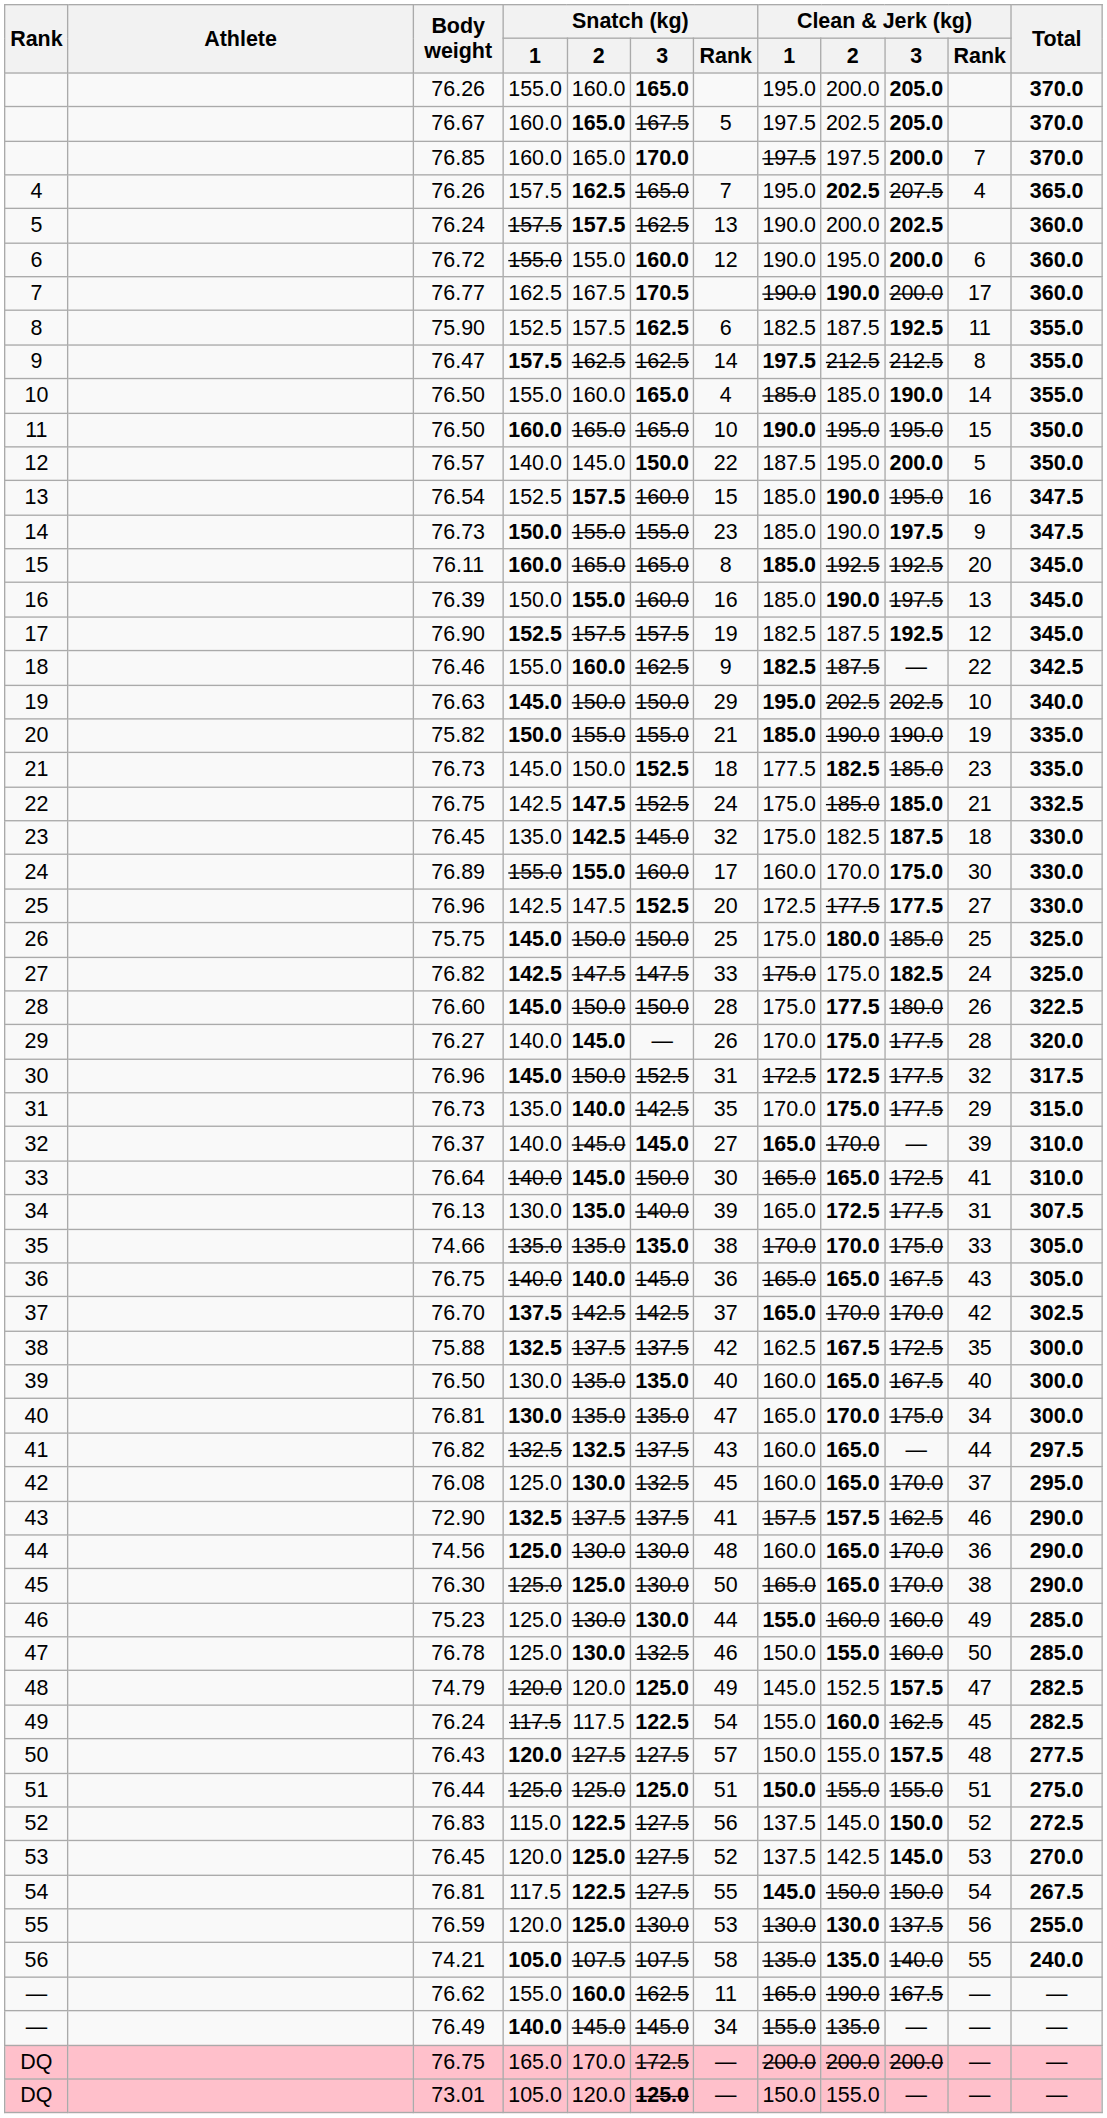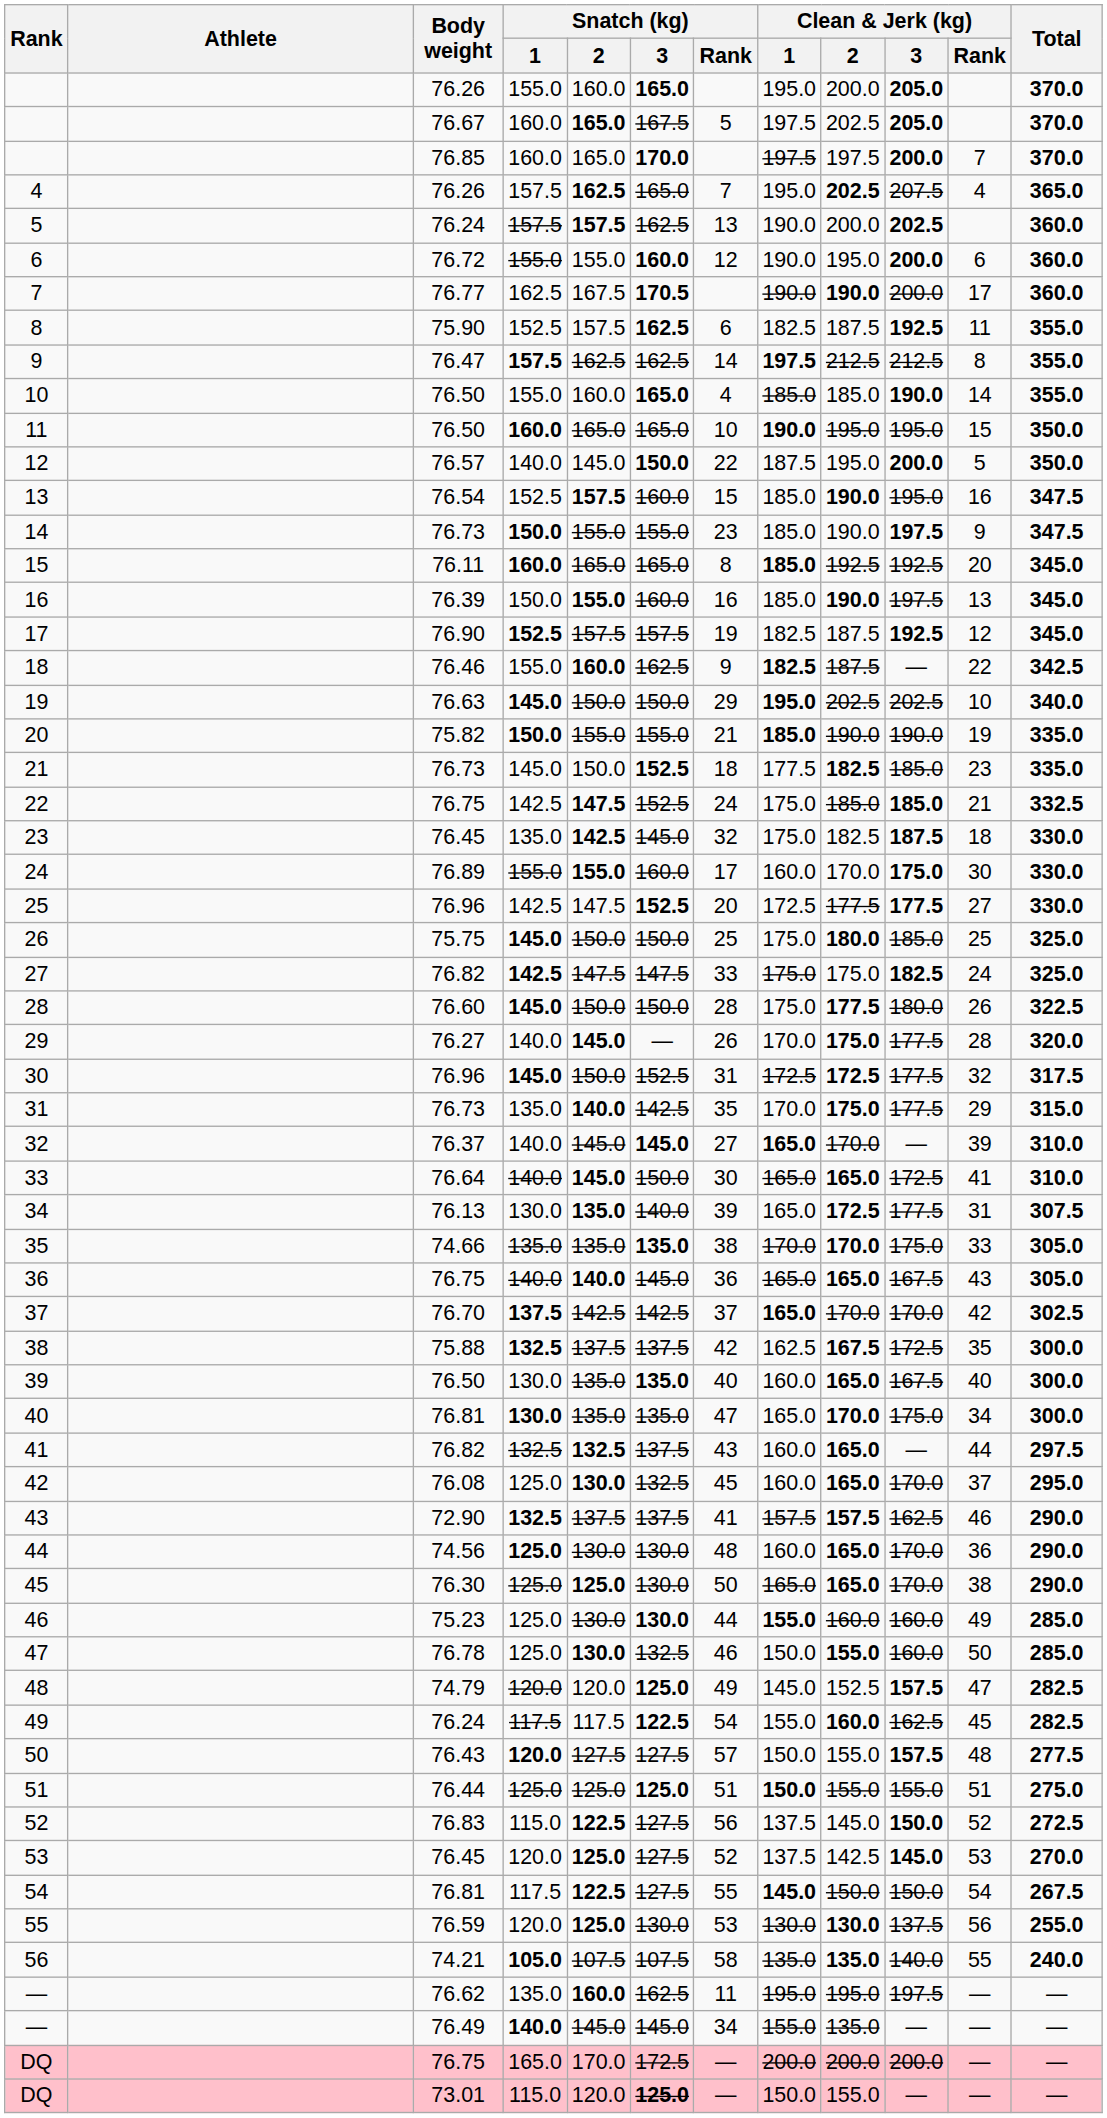— / 76.62 | Snatch (kg) / 1: 155.0 -> 135.0
— / 76.62 | Clean & Jerk (kg) / 1: 165.0 -> 195.0
— / 76.62 | Clean & Jerk (kg) / 2: 190.0 -> 195.0
— / 76.62 | Clean & Jerk (kg) / 3: 167.5 -> 197.5
DQ / 73.01 | Snatch (kg) / 1: 105.0 -> 115.0
